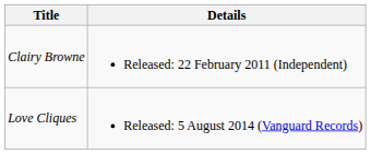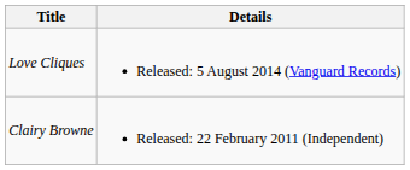rows swapped: Clairy Browne <-> Love Cliques
